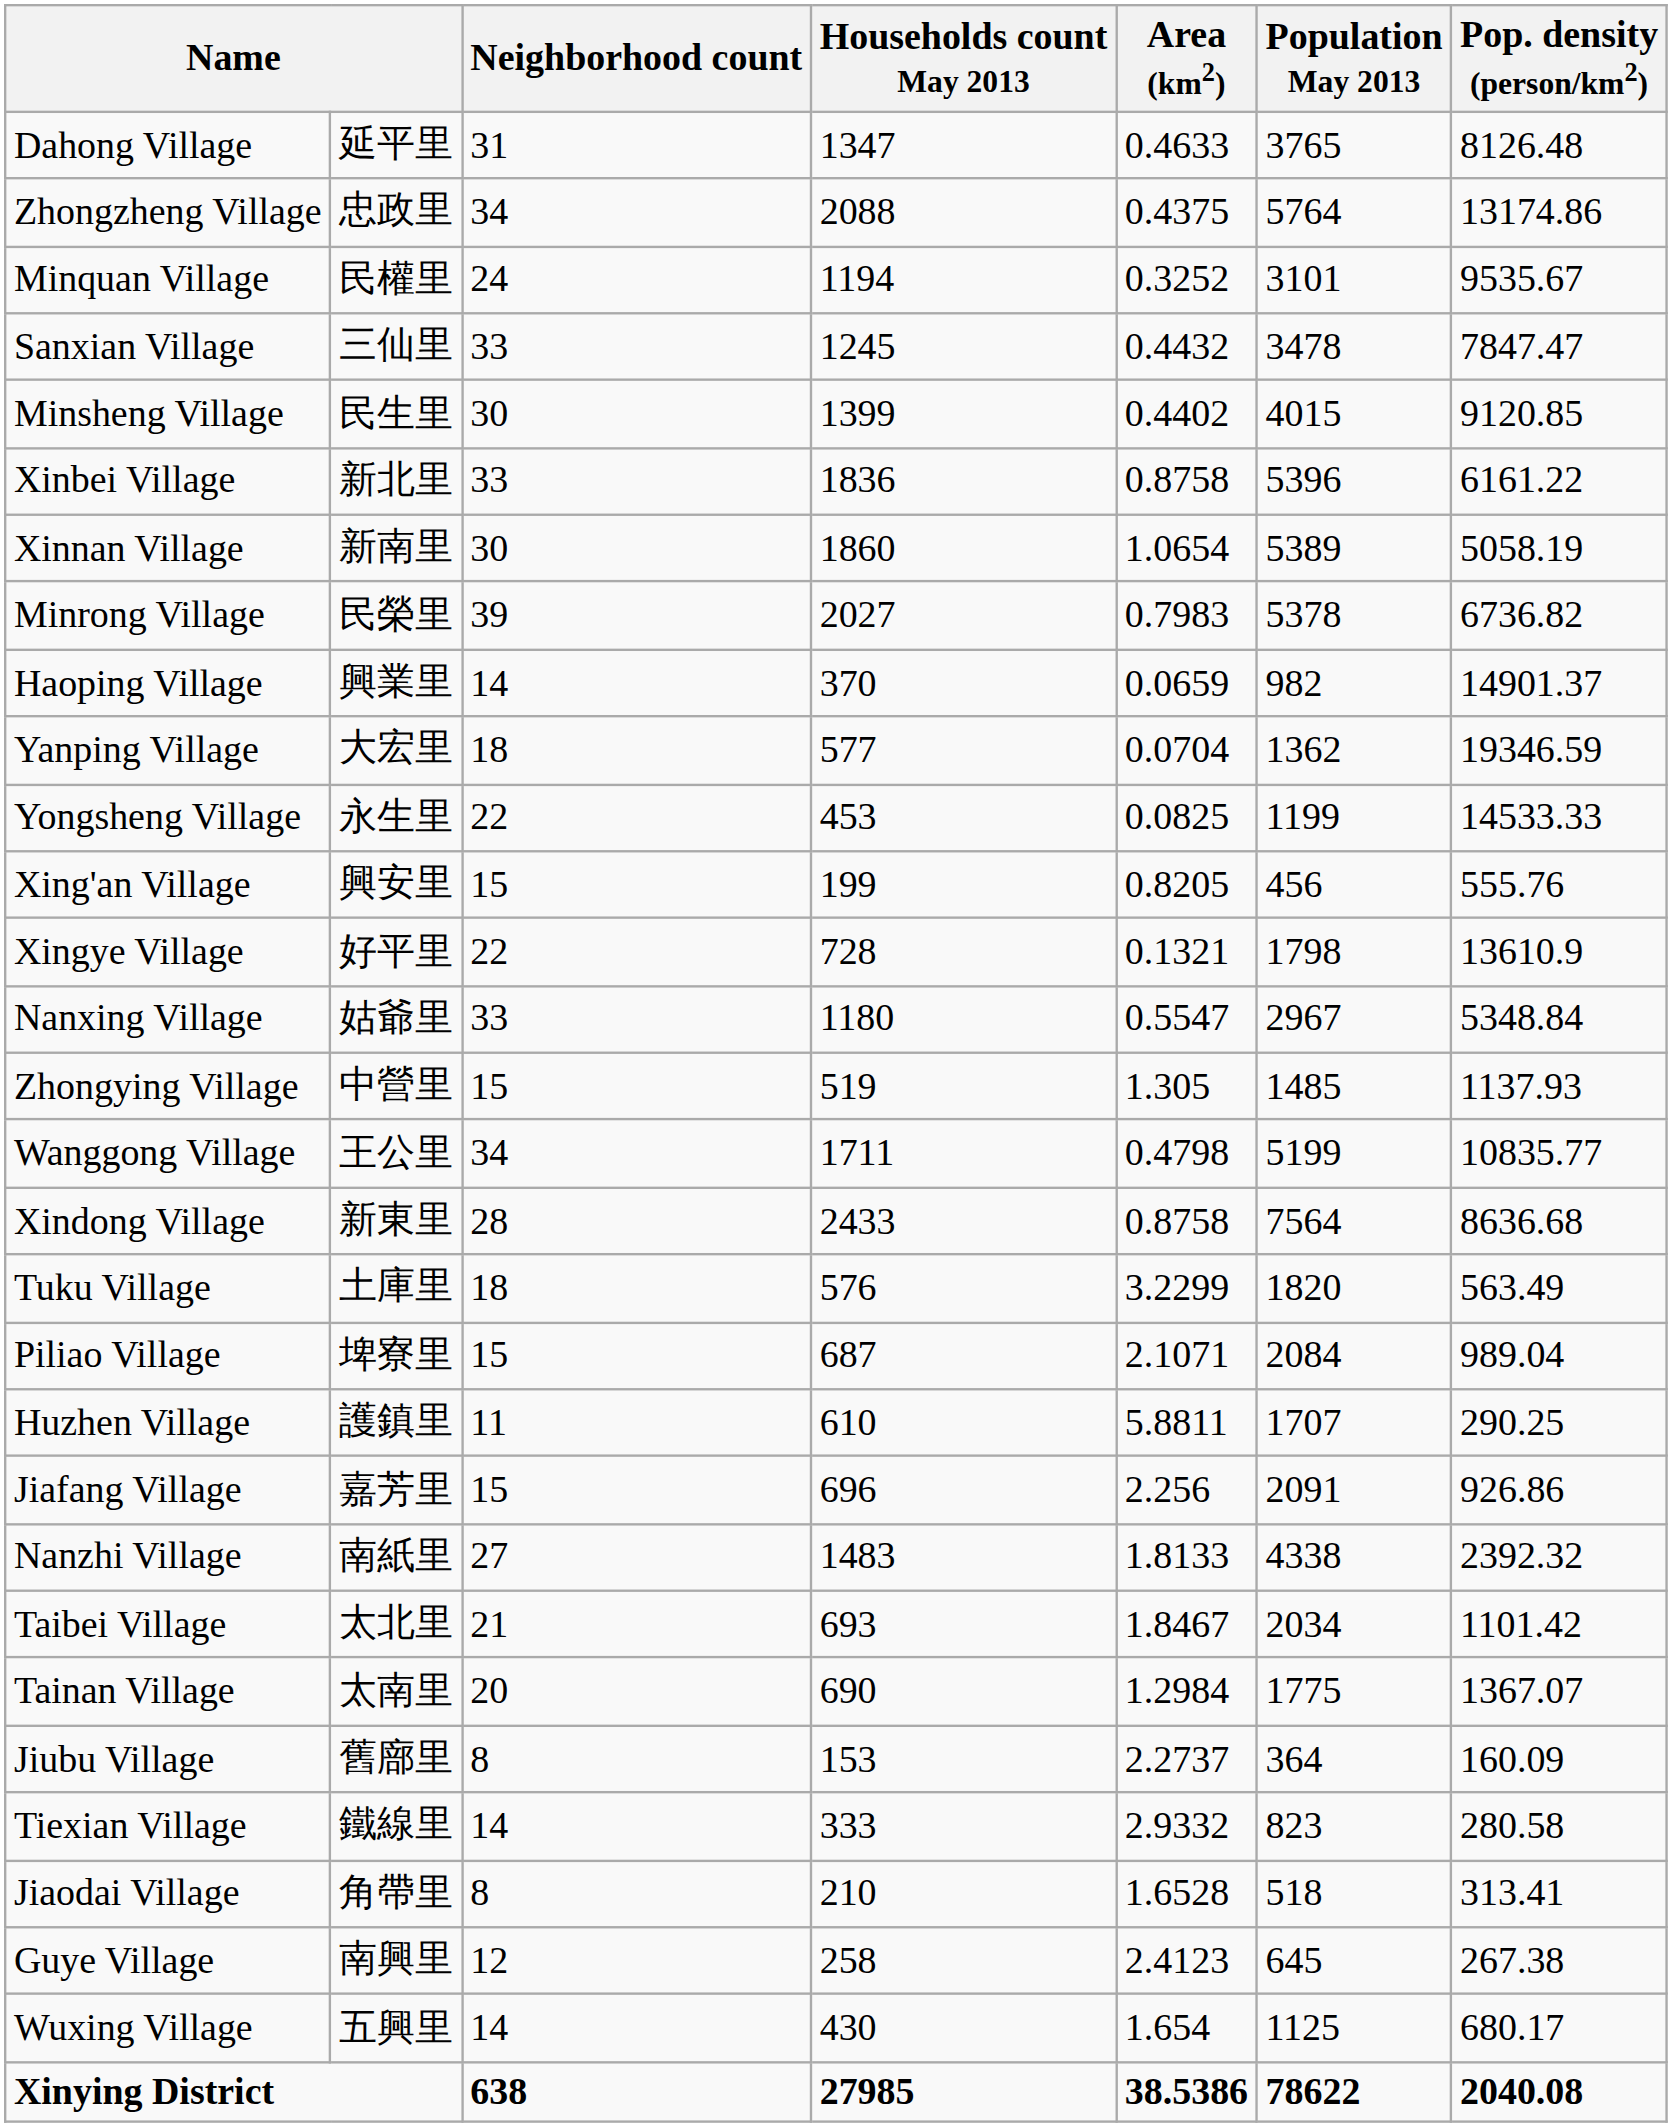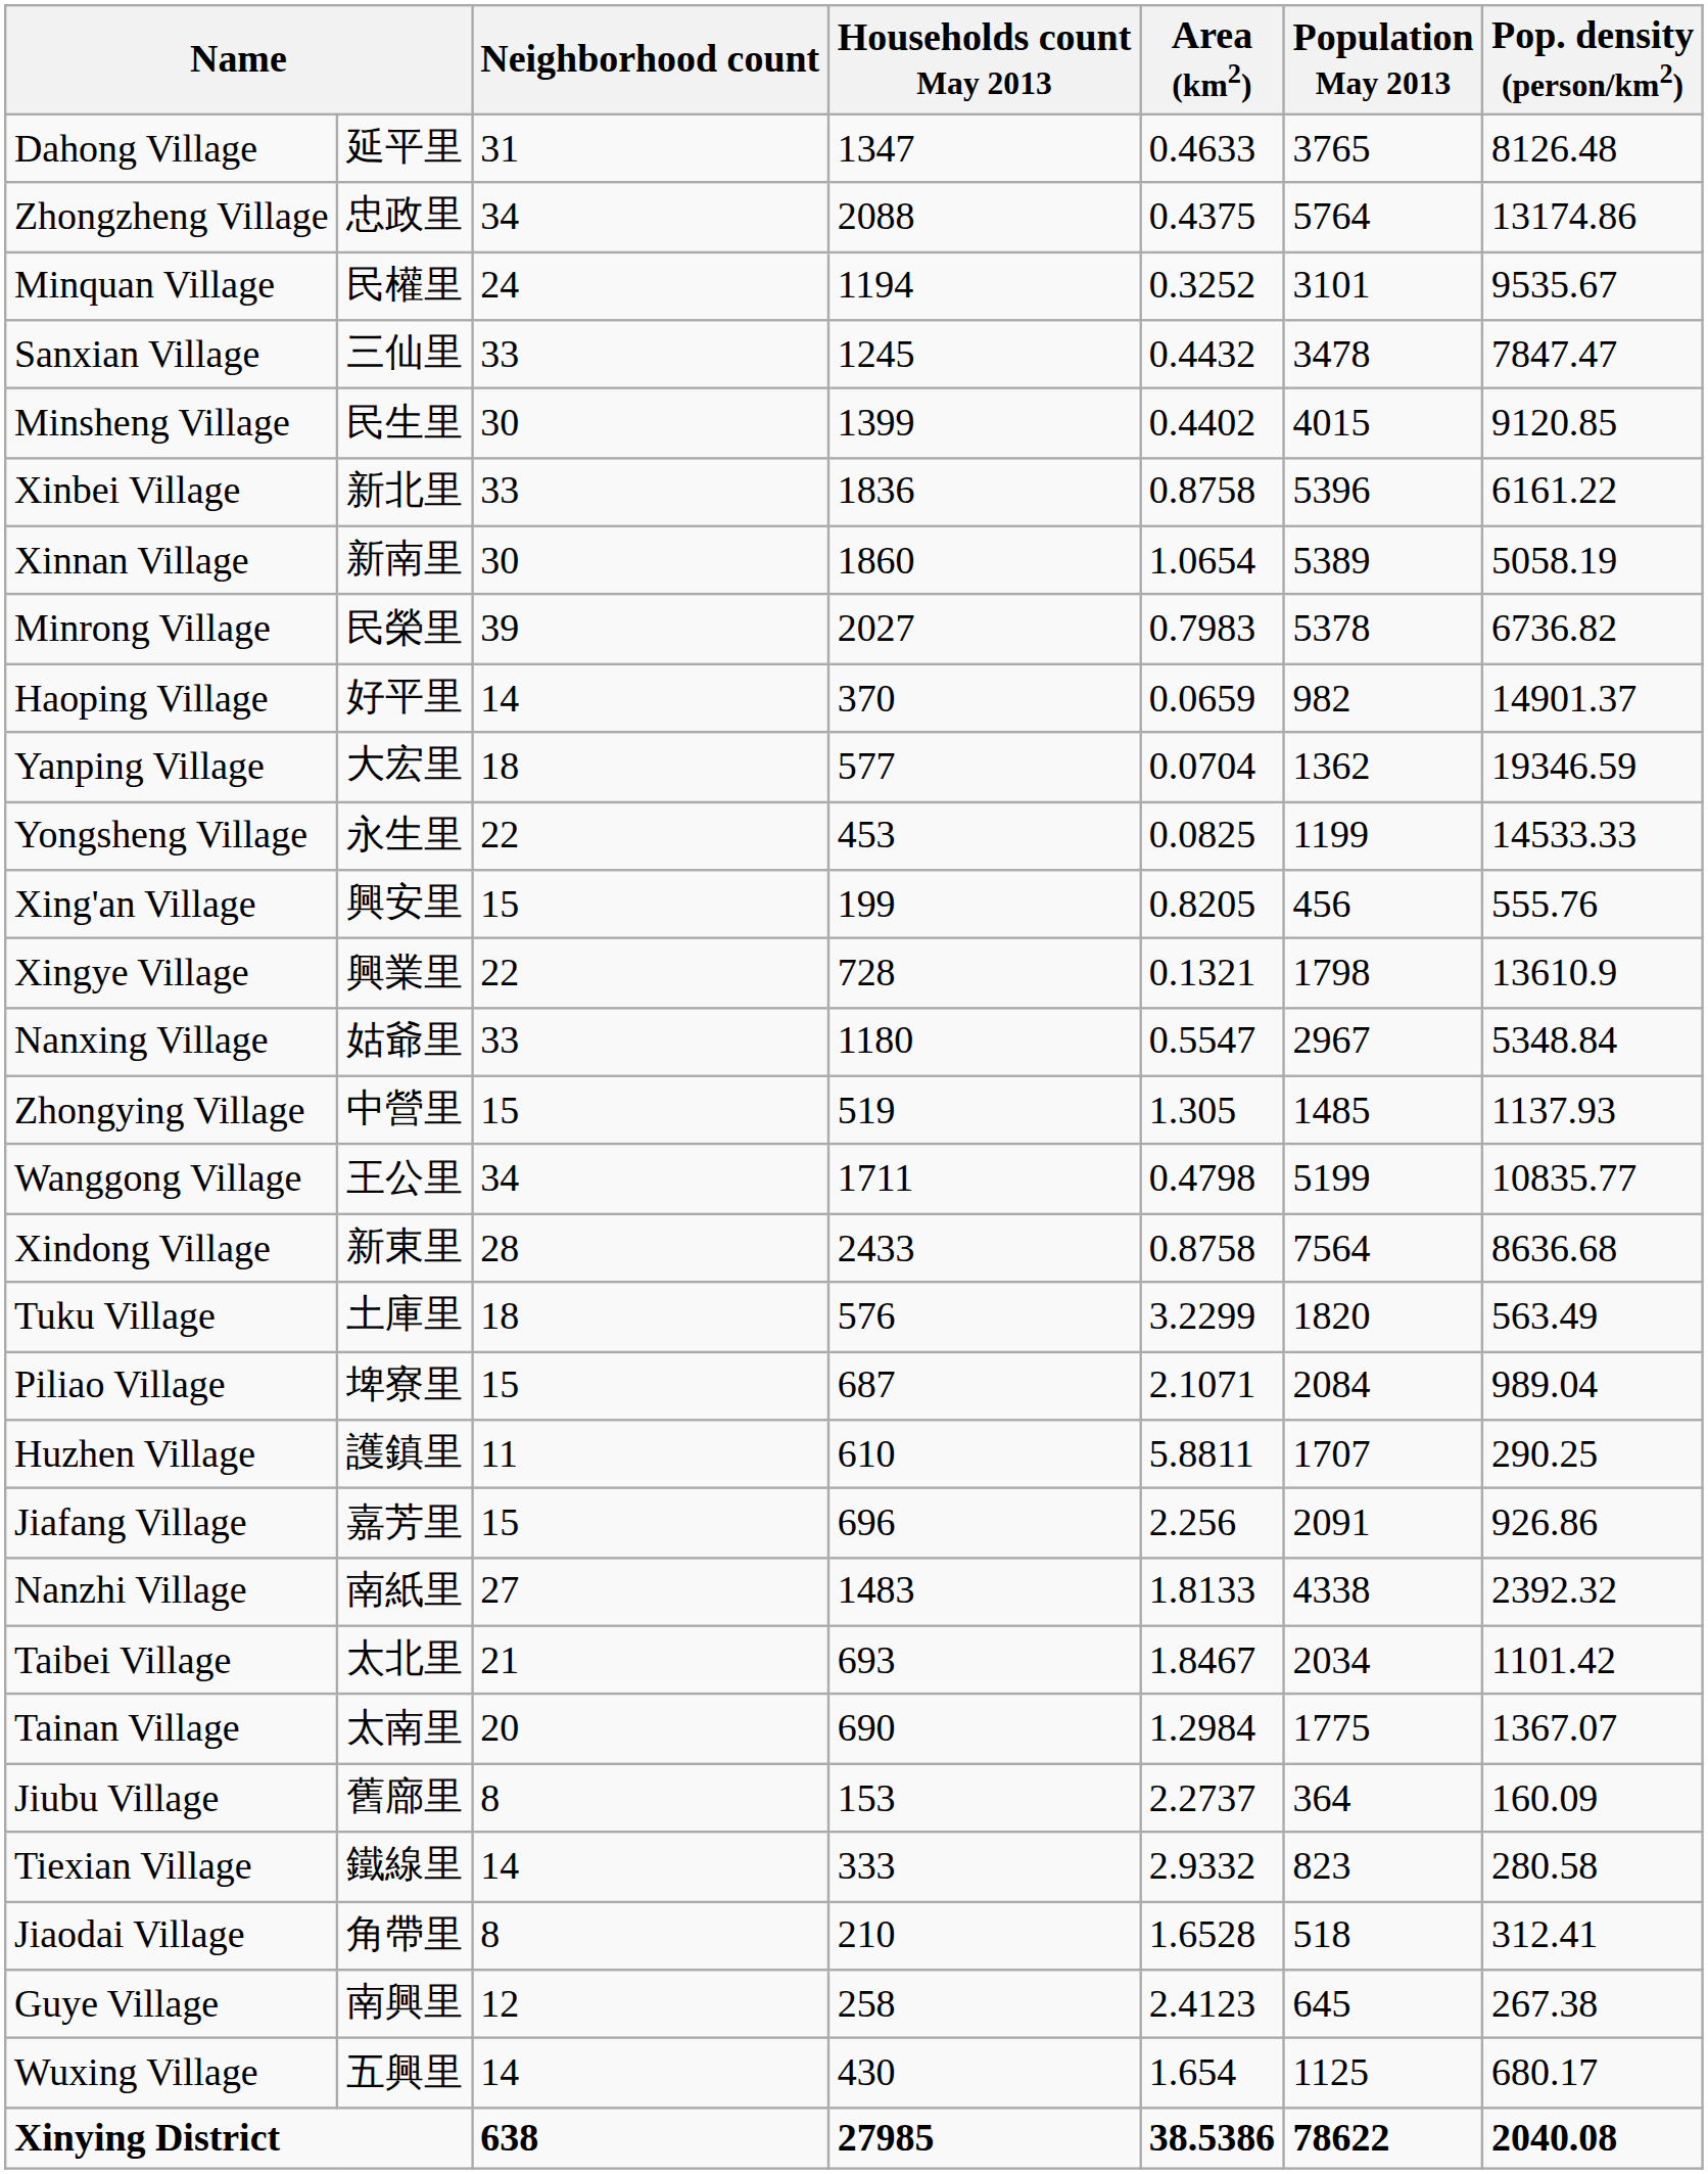Haoping Village | column 2: 興業里 -> 好平里
Xingye Village | column 2: 好平里 -> 興業里
Jiaodai Village | Pop. density (person/km2): 313.41 -> 312.41
